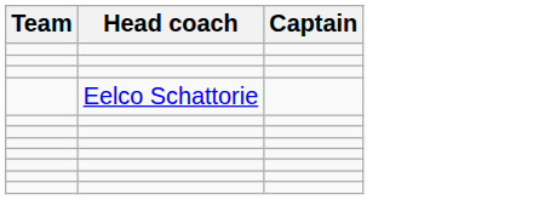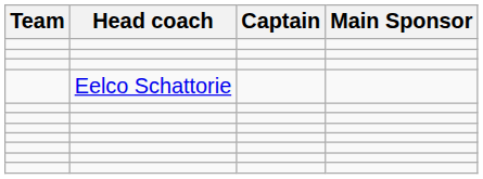+ column: Main Sponsor
